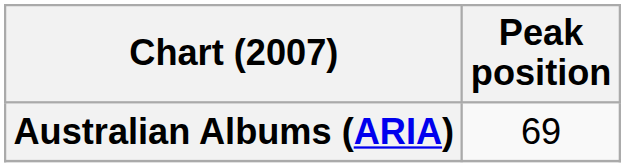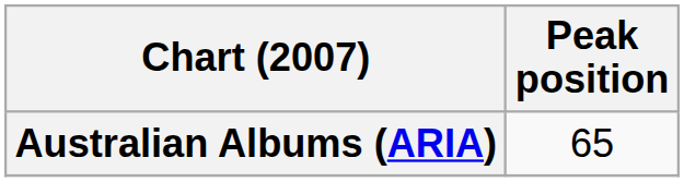Australian Albums (ARIA) | Peak position: 69 -> 65
